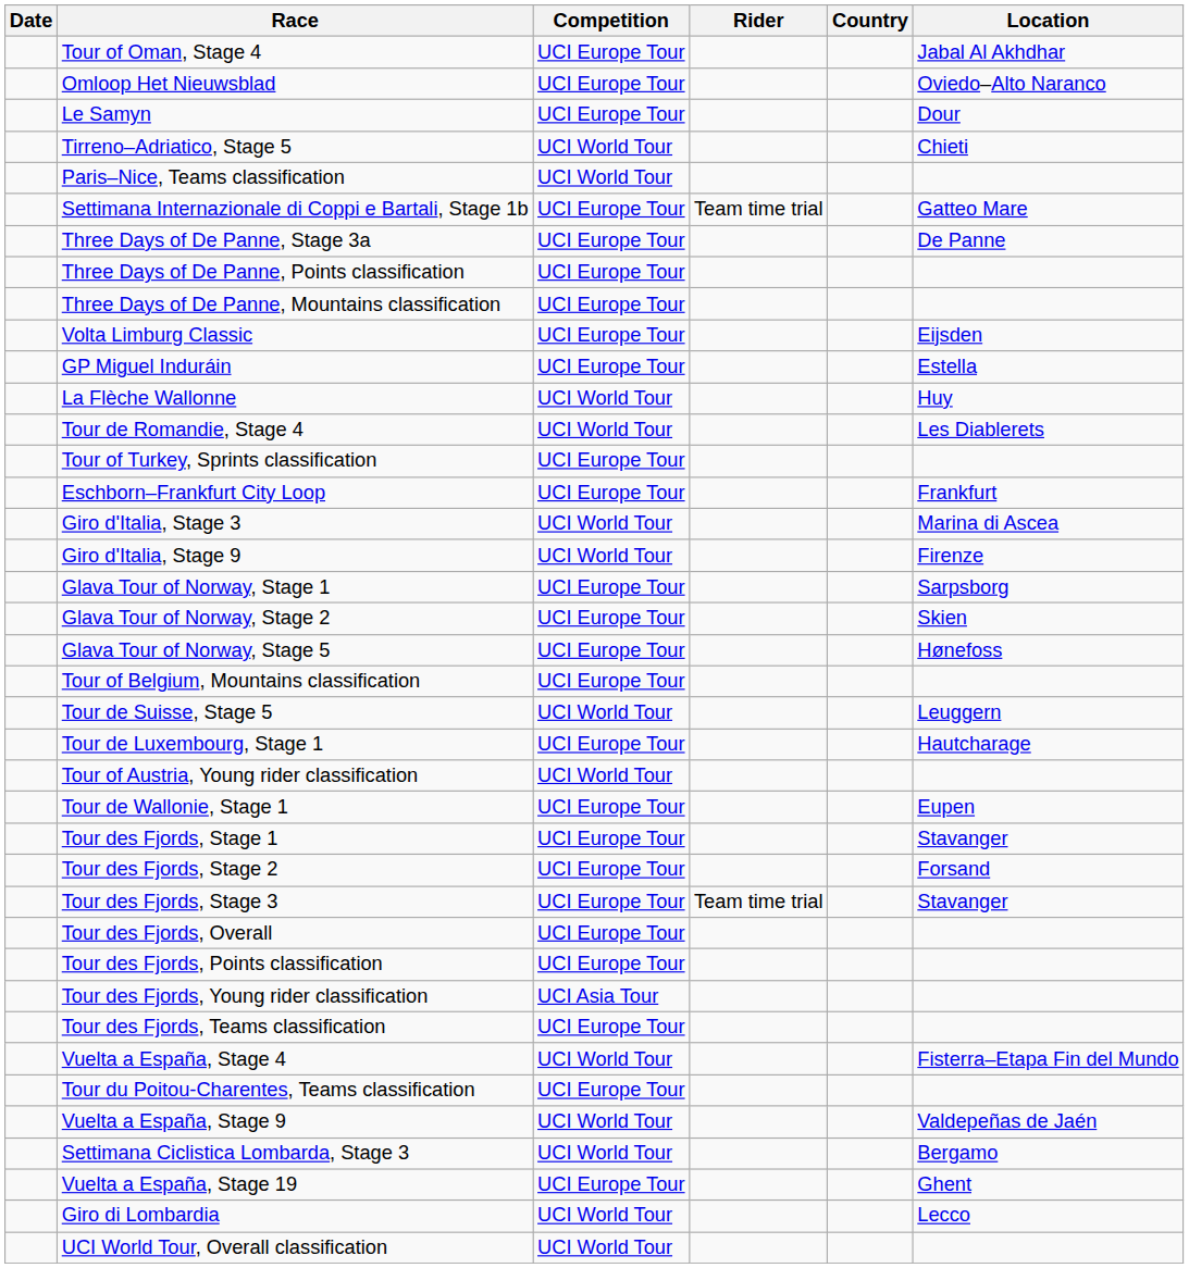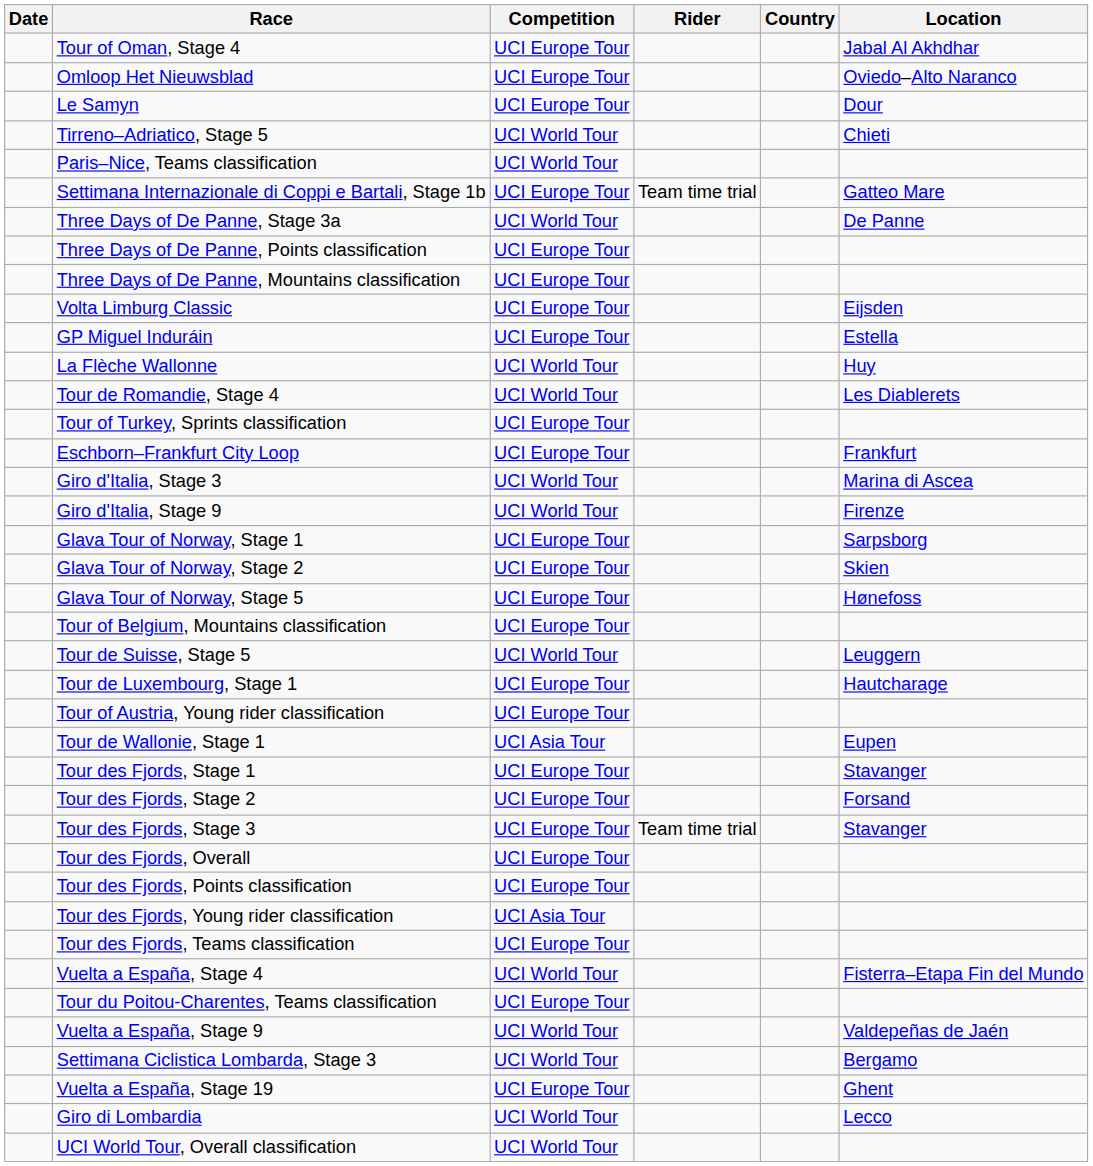Three Days of De Panne, Stage 3a | Competition: UCI Europe Tour -> UCI World Tour
Tour of Austria, Young rider classification | Competition: UCI World Tour -> UCI Europe Tour
Tour de Wallonie, Stage 1 | Competition: UCI Europe Tour -> UCI Asia Tour
